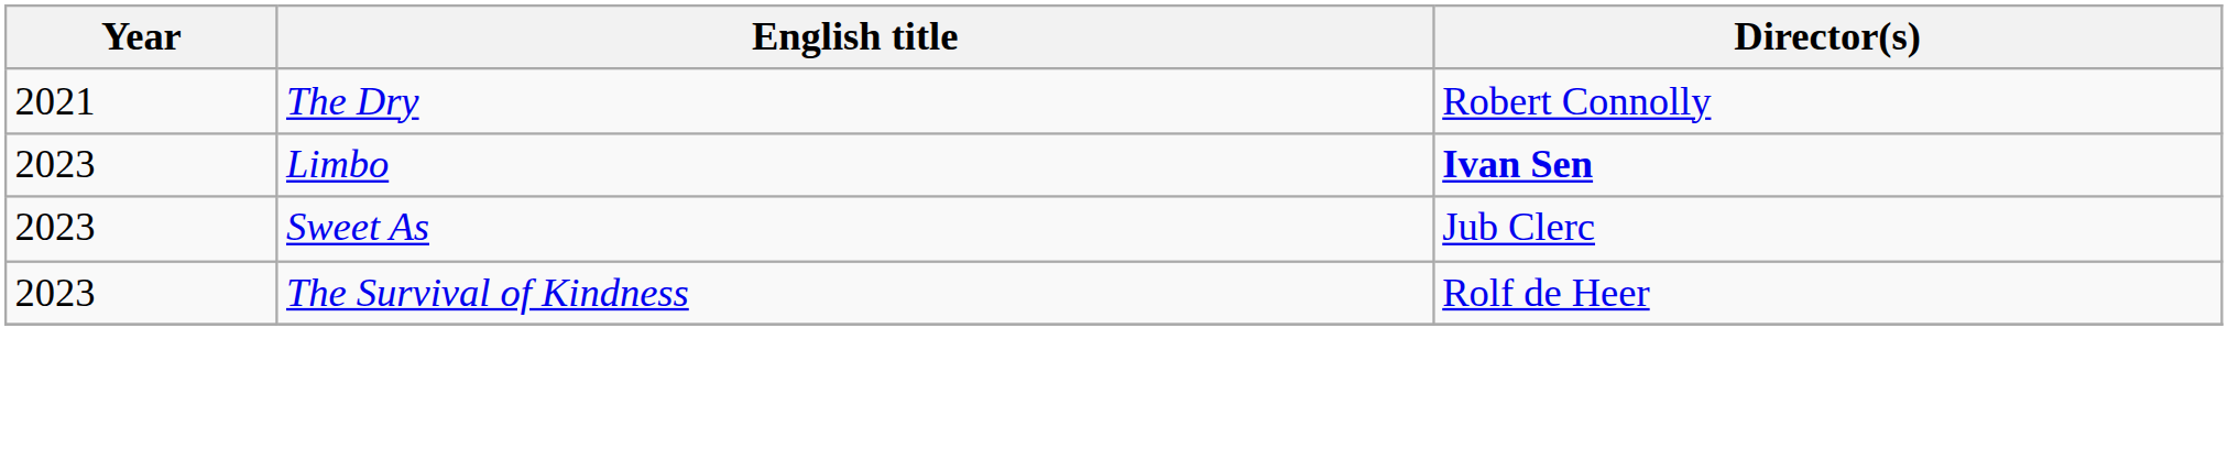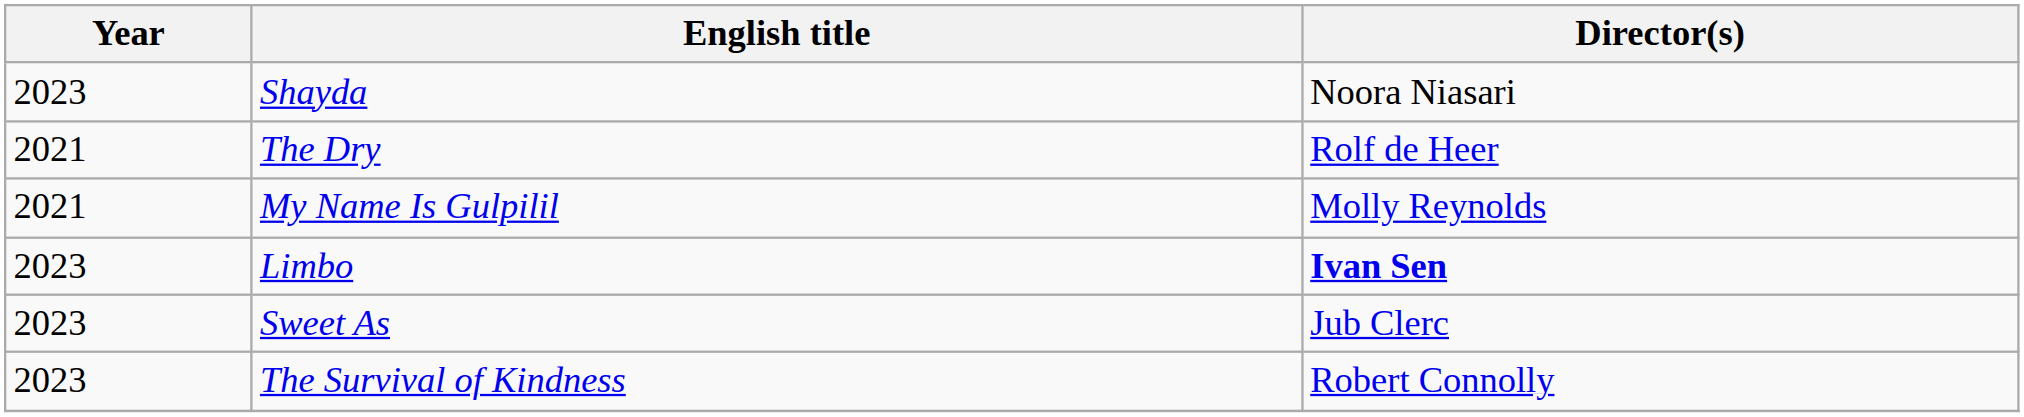+ row: 2023 | Shayda | Noora Niasari
The Dry | Director(s): Robert Connolly -> Rolf de Heer
+ row: 2021 | My Name Is Gulpilil | Molly Reynolds
The Survival of Kindness | Director(s): Rolf de Heer -> Robert Connolly
